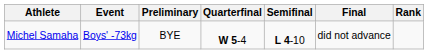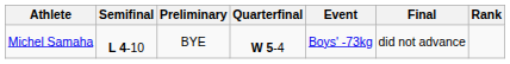columns swapped: Event <-> Semifinal
